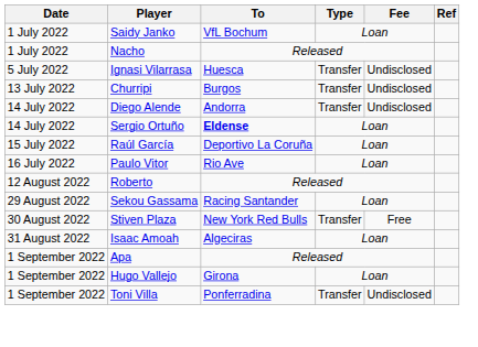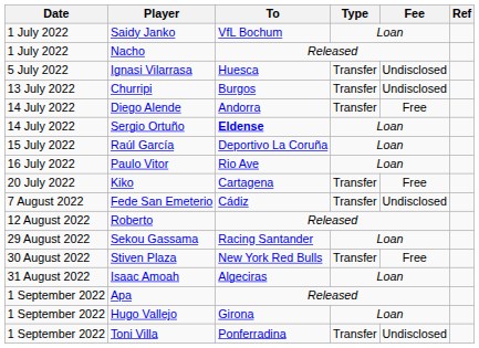Diego Alende | Fee: Undisclosed -> Free
+ row: 20 July 2022 | Kiko | Cartagena | Transfer | Free
+ row: 7 August 2022 | Fede San Emeterio | Cádiz | Transfer | Undisclosed
